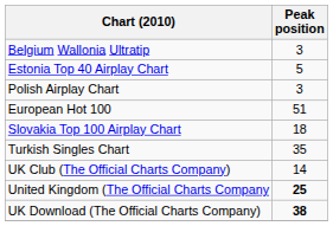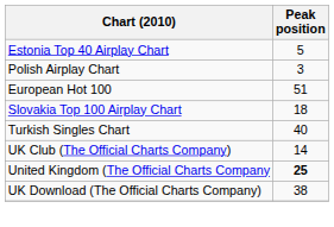- row: Belgium Wallonia Ultratip | 3
Turkish Singles Chart | Peak position: 35 -> 40
UK Download (The Official Charts Company) | Peak position: bold -> normal
